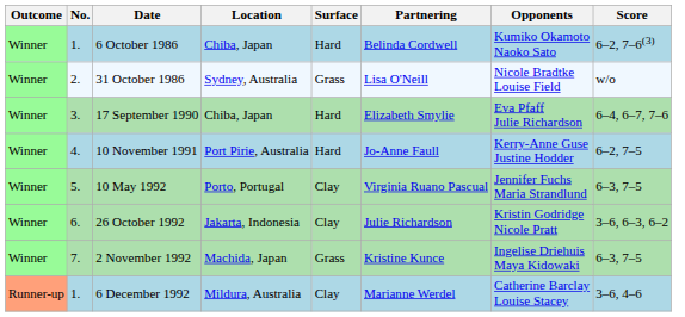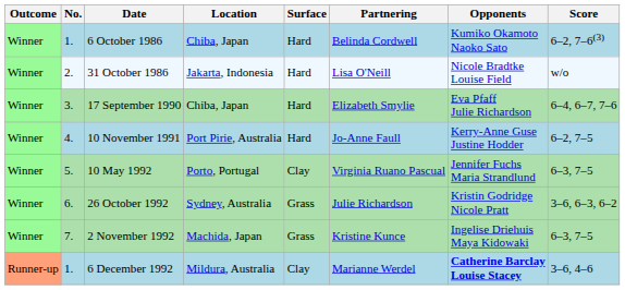31 October 1986 | Location: Sydney, Australia -> Jakarta, Indonesia
31 October 1986 | Surface: Grass -> Hard
26 October 1992 | Location: Jakarta, Indonesia -> Sydney, Australia
26 October 1992 | Surface: Clay -> Grass
6 December 1992 | Opponents: normal -> bold
